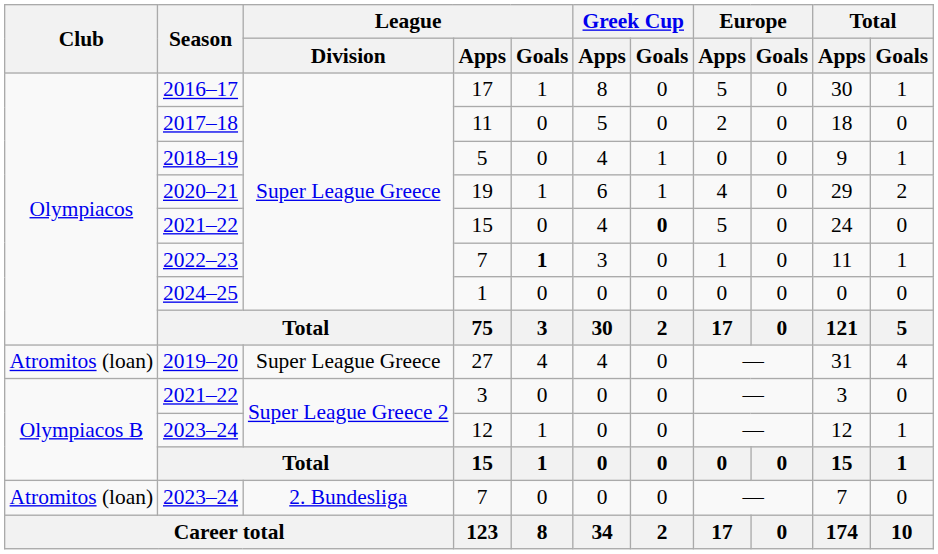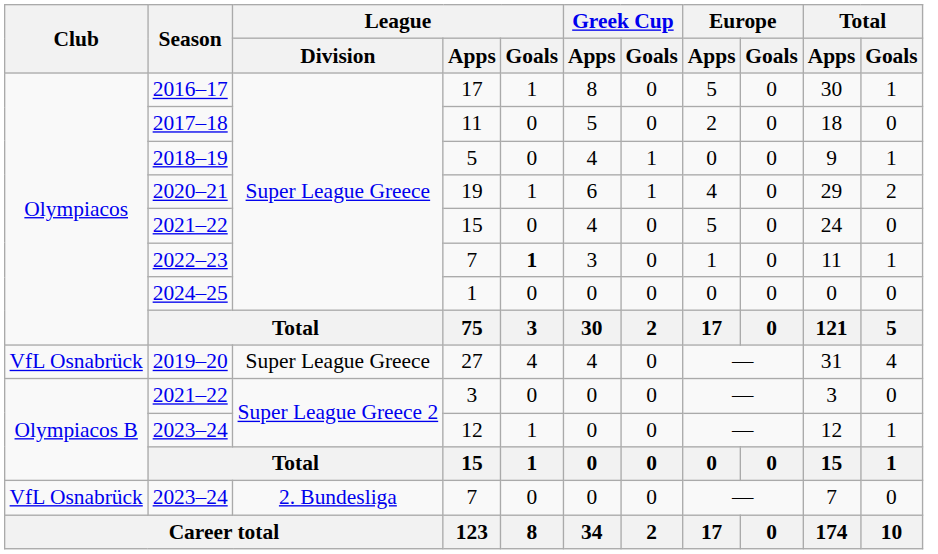2021–22 / 15 | Greek Cup / Goals: bold -> normal
27 | Club: Atromitos (loan) -> VfL Osnabrück
2023–24 / 7 | Club: Atromitos (loan) -> VfL Osnabrück
